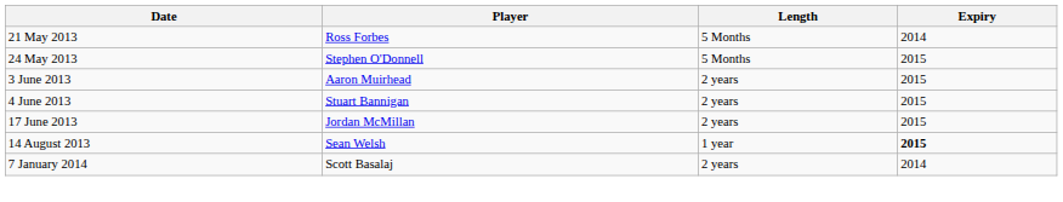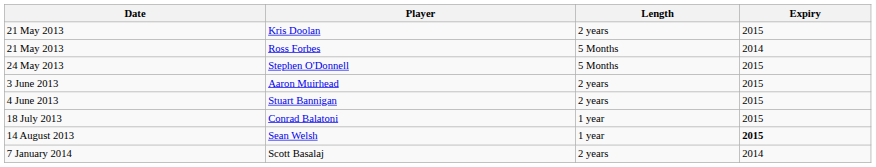+ row: 21 May 2013 | Kris Doolan | 2 years | 2015
- row: 17 June 2013 | Jordan McMillan | 2 years | 2015
+ row: 18 July 2013 | Conrad Balatoni | 1 year | 2015
